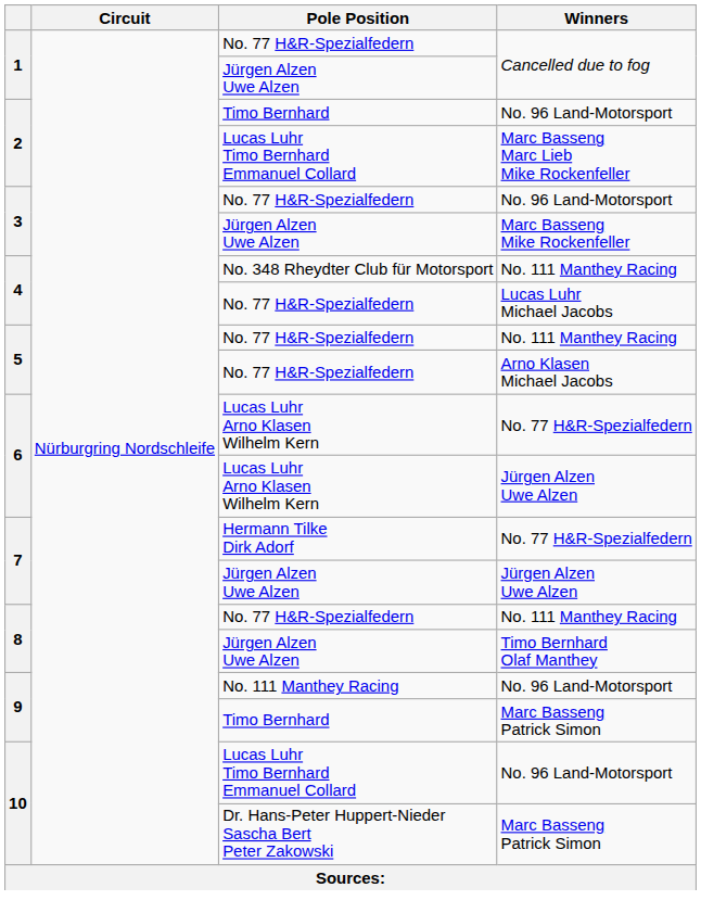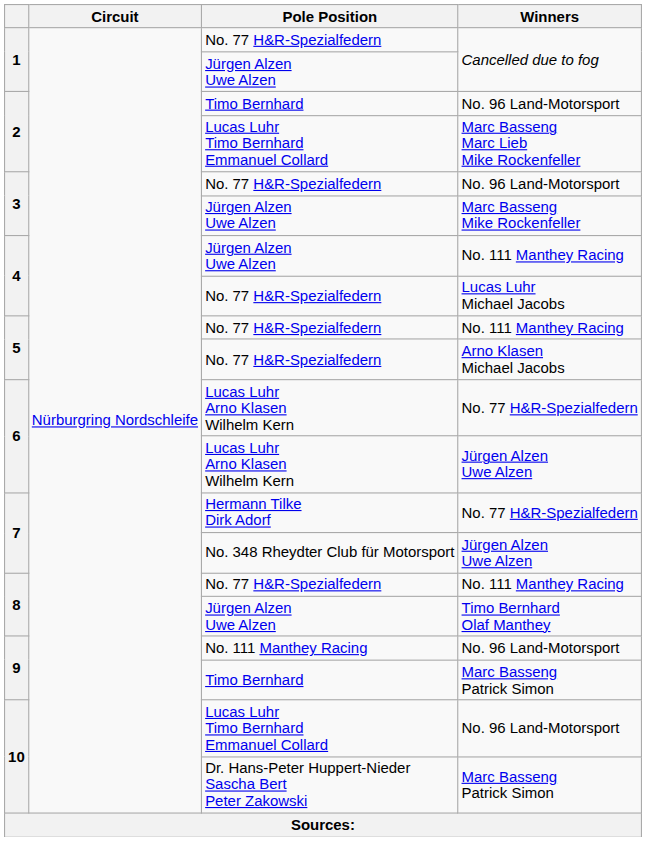4 / No. 111 Manthey Racing | Pole Position: No. 348 Rheydter Club für Motorsport -> Jürgen Alzen Uwe Alzen
7 / Jürgen Alzen Uwe Alzen | Pole Position: Jürgen Alzen Uwe Alzen -> No. 348 Rheydter Club für Motorsport
